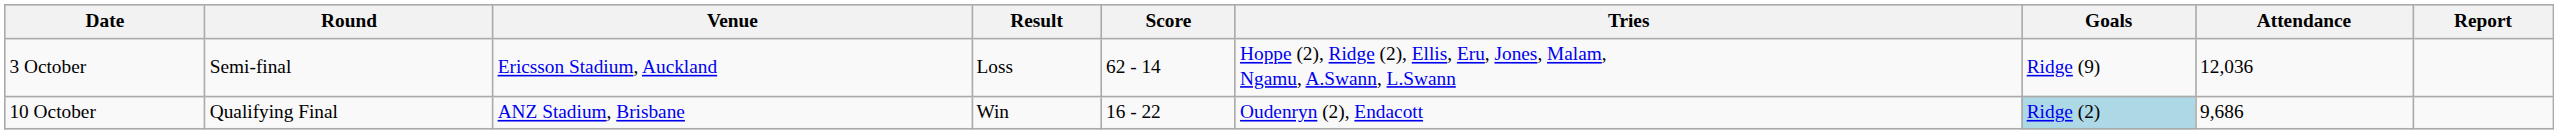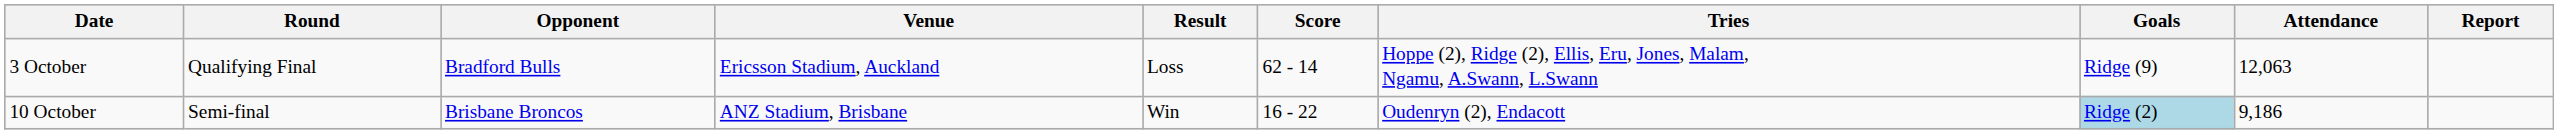+ column: Opponent | Bradford Bulls | Brisbane Broncos
3 October | Round: Semi-final -> Qualifying Final
3 October | Attendance: 12,036 -> 12,063
10 October | Round: Qualifying Final -> Semi-final
10 October | Attendance: 9,686 -> 9,186
